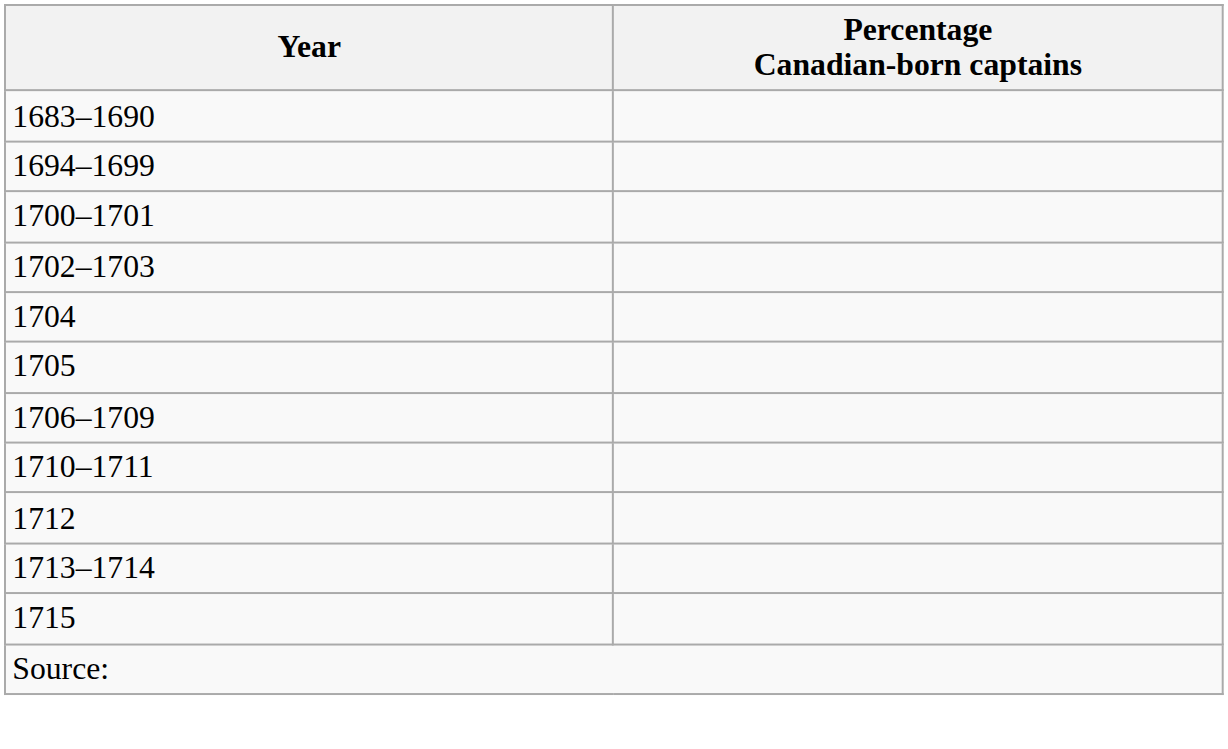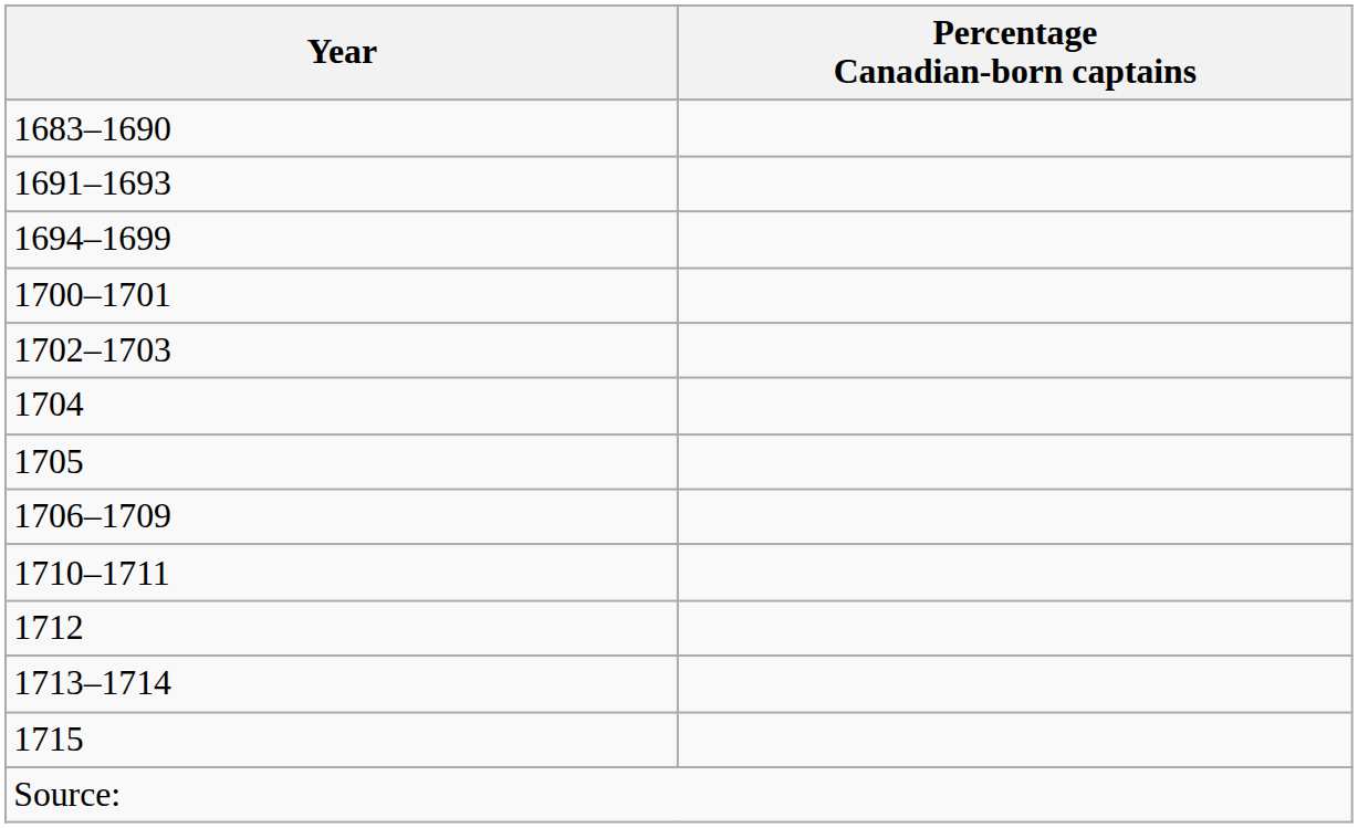+ row: 1691–1693
